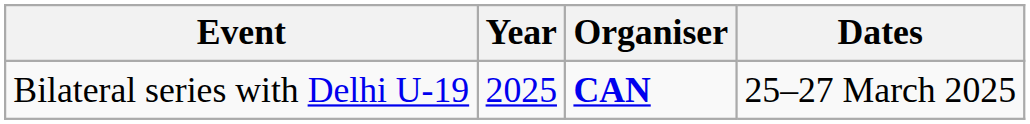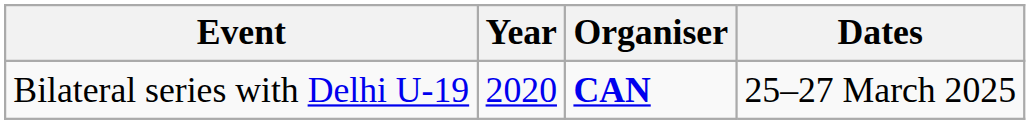Bilateral series with Delhi U-19 | Year: 2025 -> 2020
